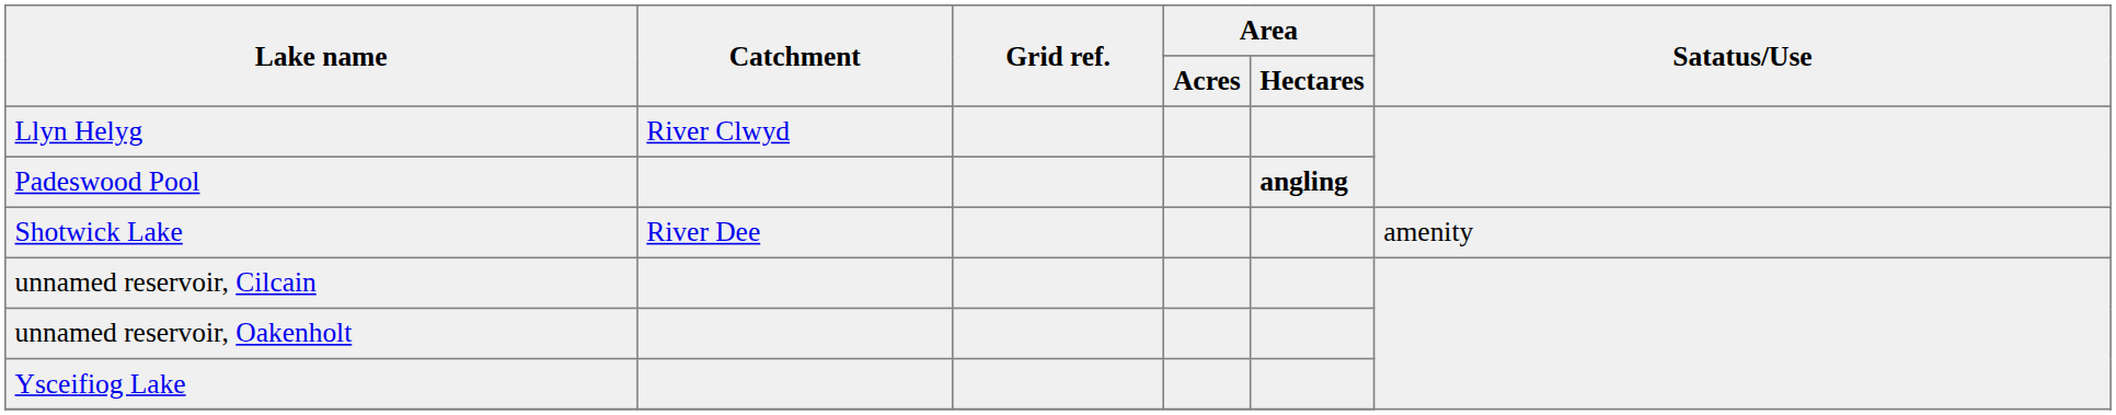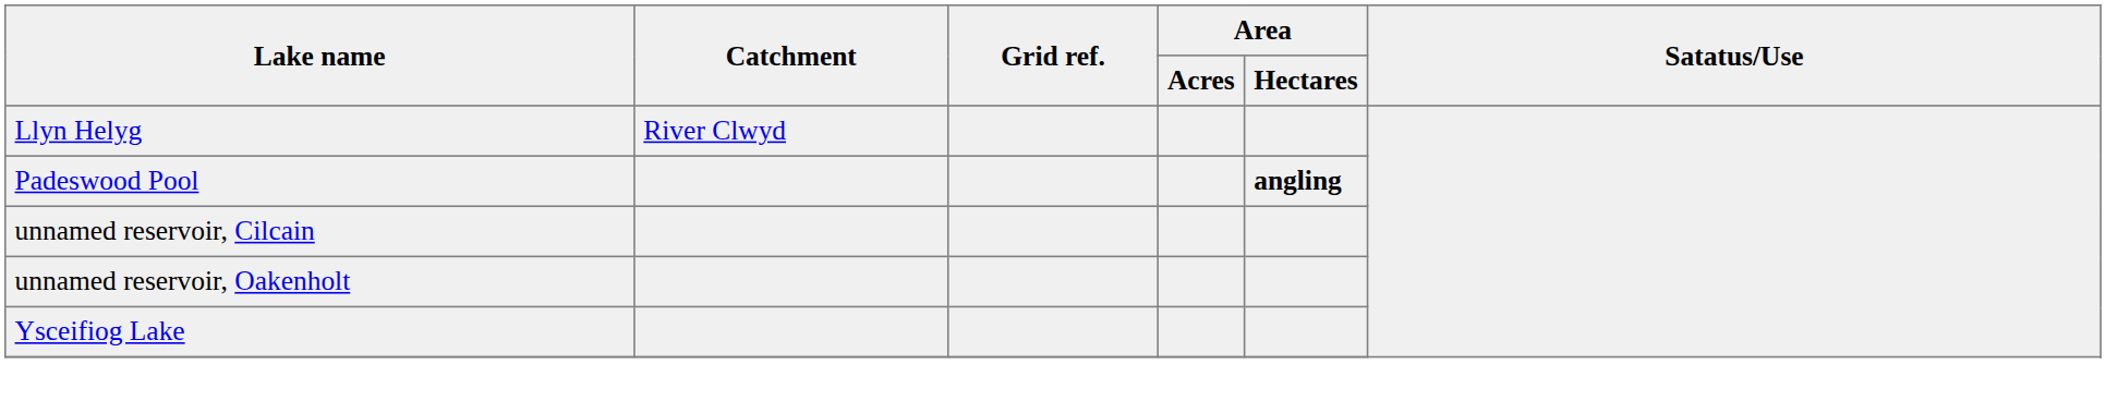- row: Shotwick Lake | River Dee | amenity
